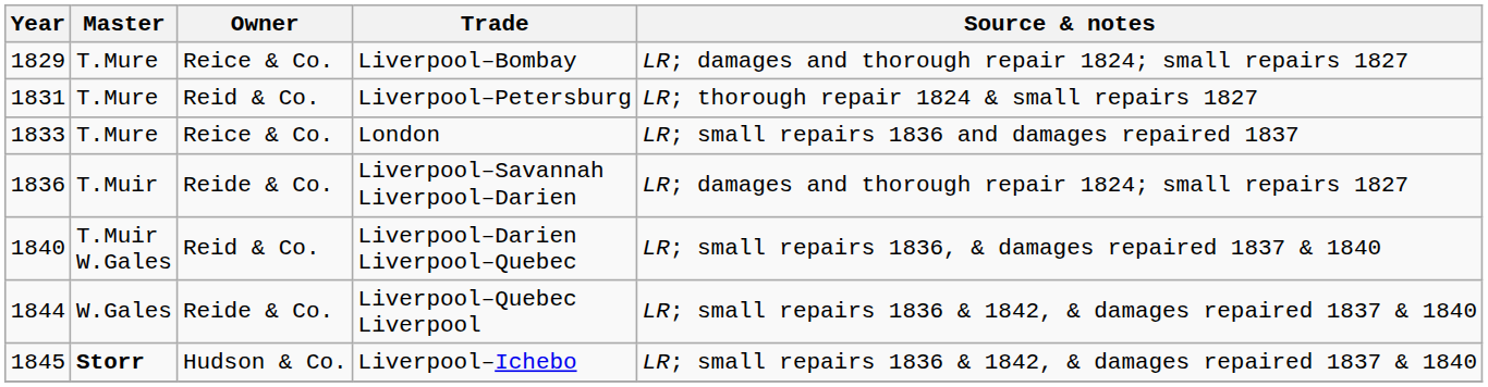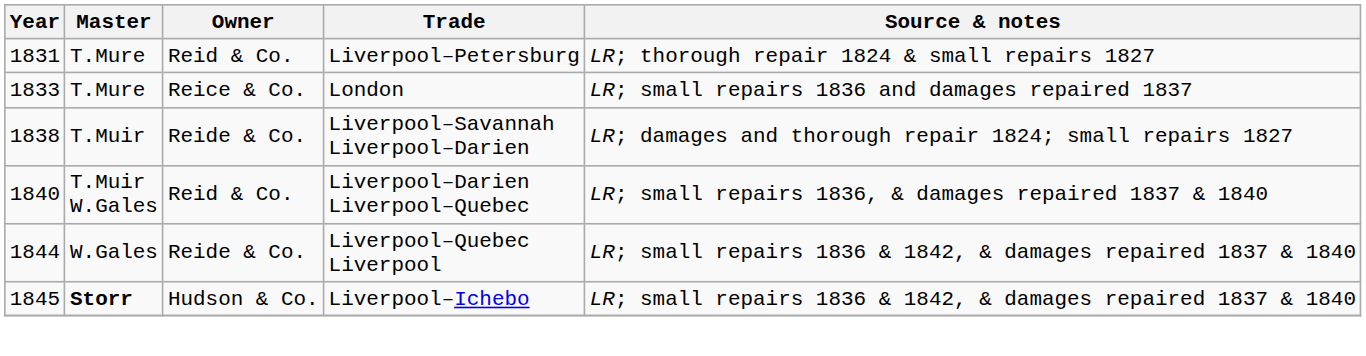- row: 1829 | T.Mure | Reice & Co. | Liverpool–Bombay | LR; damages and thorough repair 1824; small repairs 1827
Liverpool–Savannah Liverpool–Darien | Year: 1836 -> 1838
